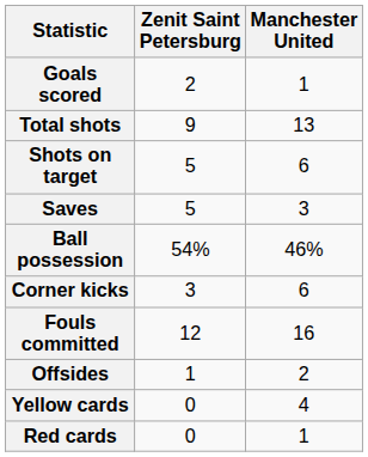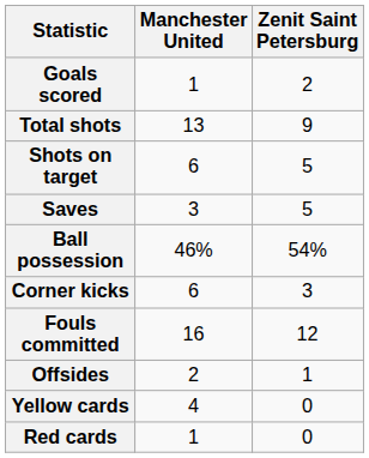columns swapped: Manchester United <-> Zenit Saint Petersburg
